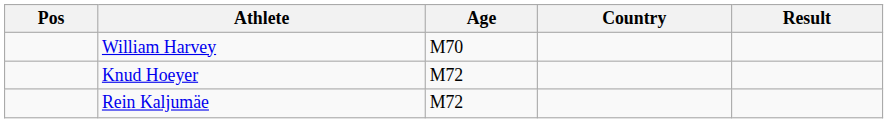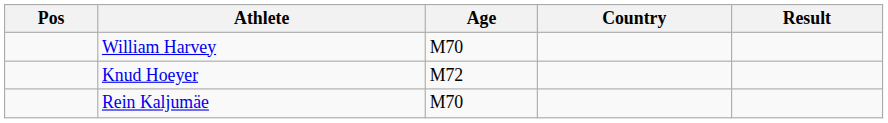Rein Kaljumäe | Age: M72 -> M70
